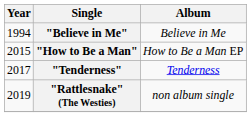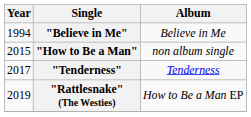"How to Be a Man" | Album: How to Be a Man EP -> non album single
"Rattlesnake" (The Westies) | Album: non album single -> How to Be a Man EP
